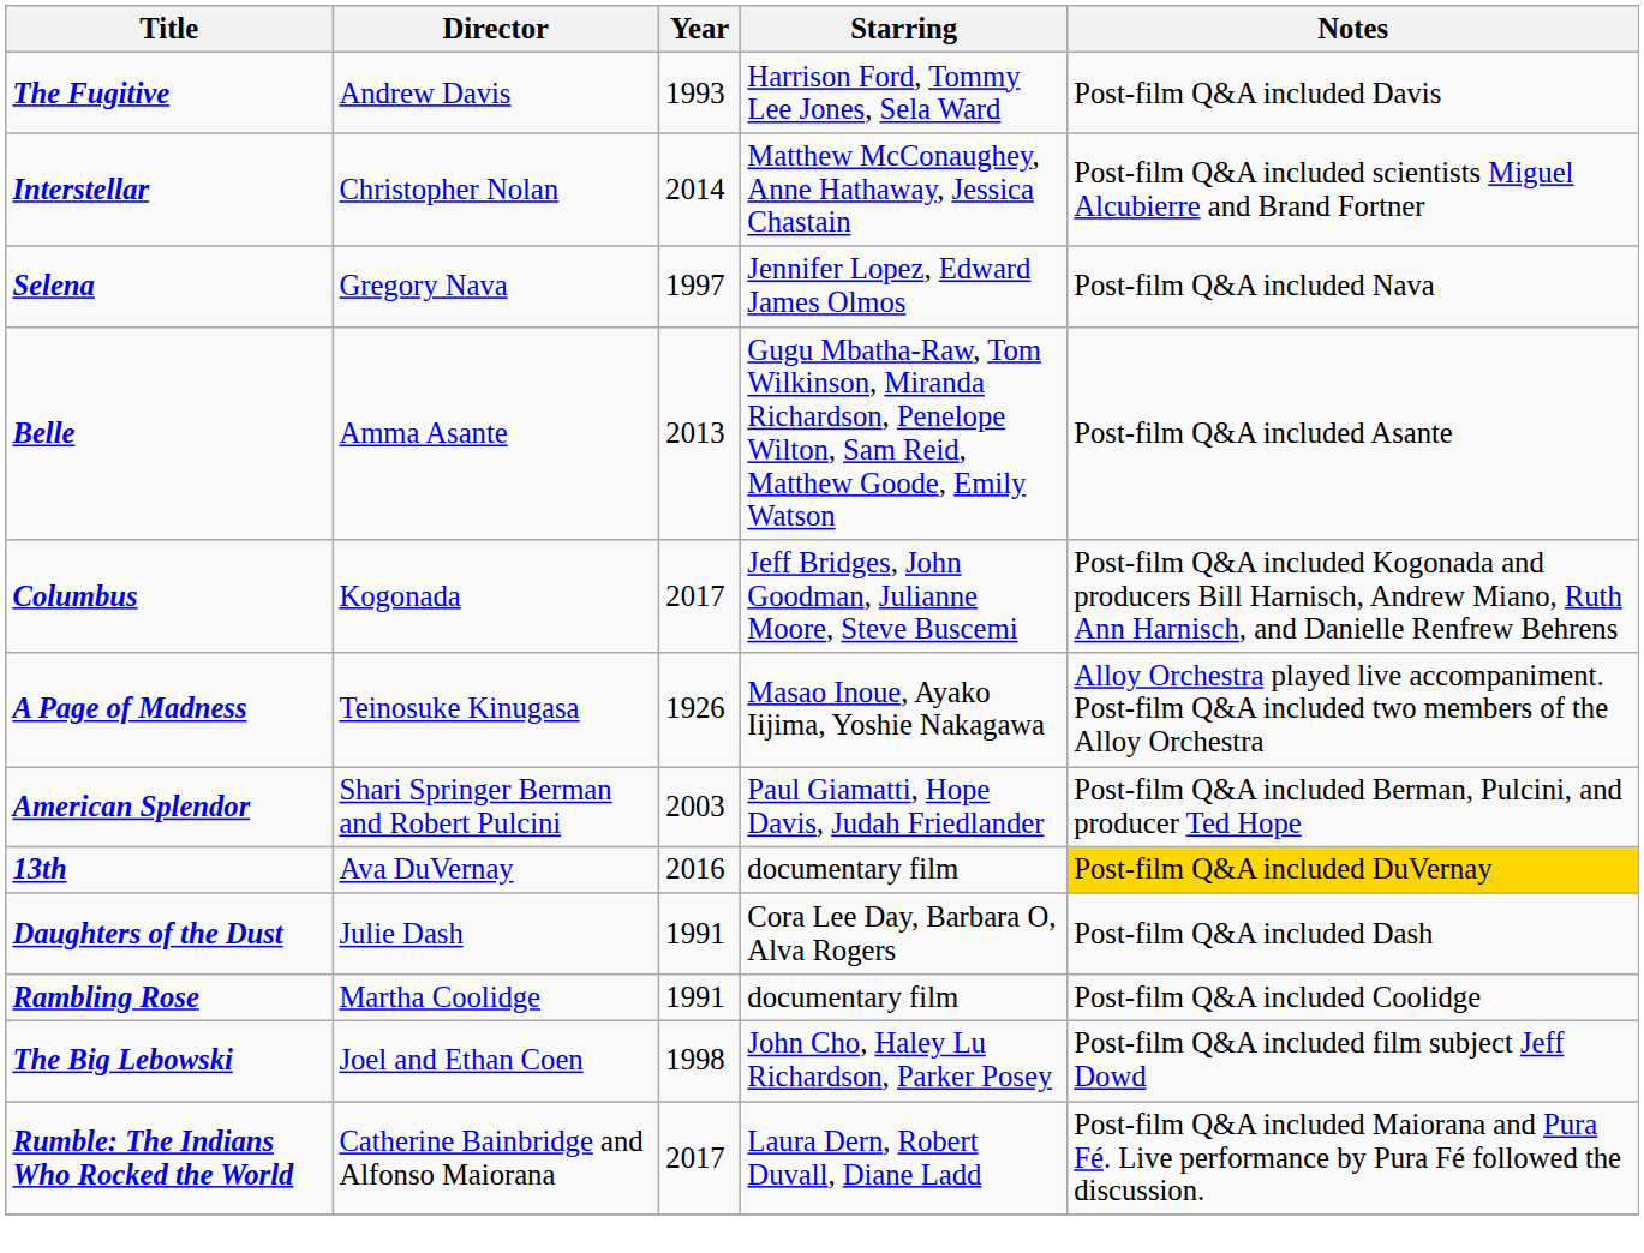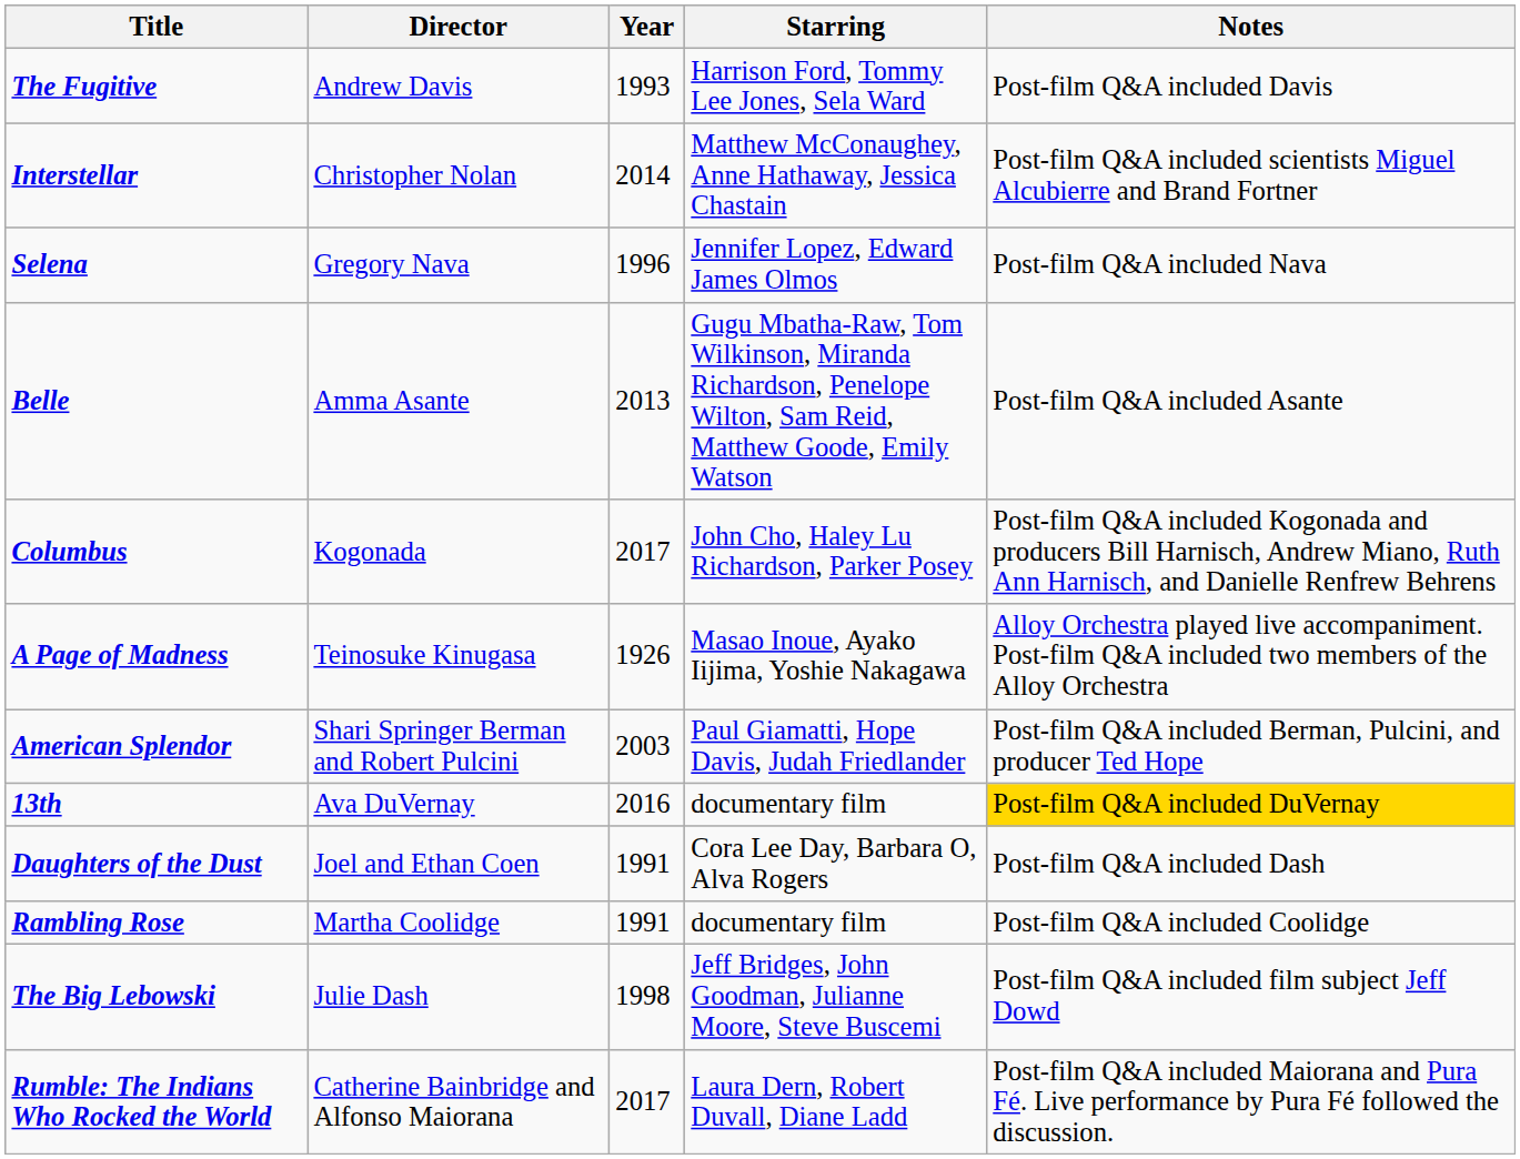Selena | Year: 1997 -> 1996
Columbus | Starring: Jeff Bridges, John Goodman, Julianne Moore, Steve Buscemi -> John Cho, Haley Lu Richardson, Parker Posey
Daughters of the Dust | Director: Julie Dash -> Joel and Ethan Coen
The Big Lebowski | Director: Joel and Ethan Coen -> Julie Dash
The Big Lebowski | Starring: John Cho, Haley Lu Richardson, Parker Posey -> Jeff Bridges, John Goodman, Julianne Moore, Steve Buscemi
